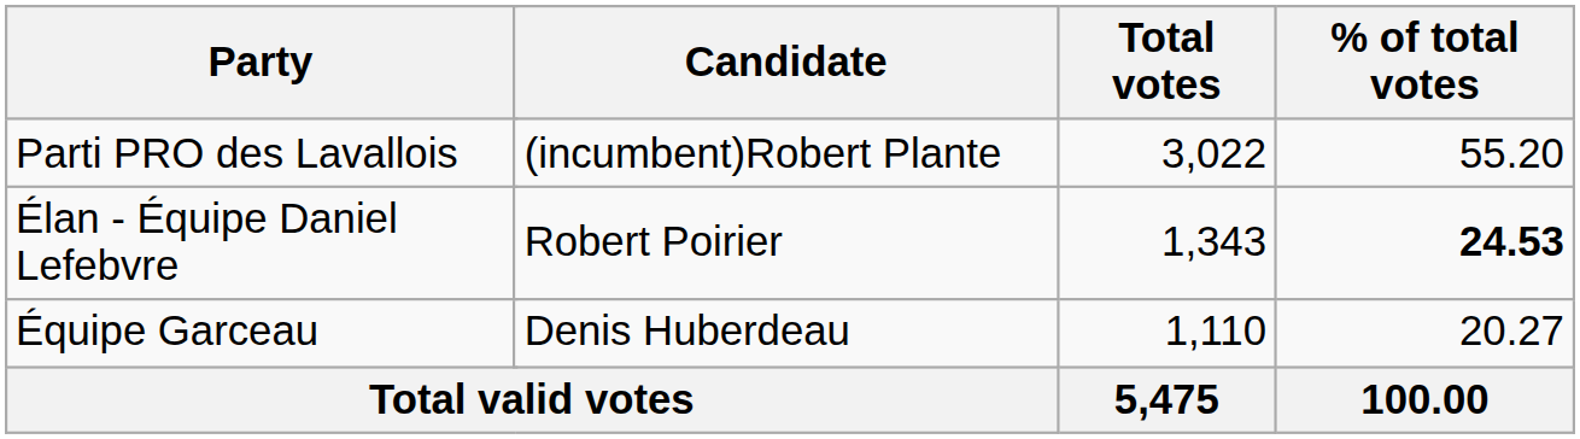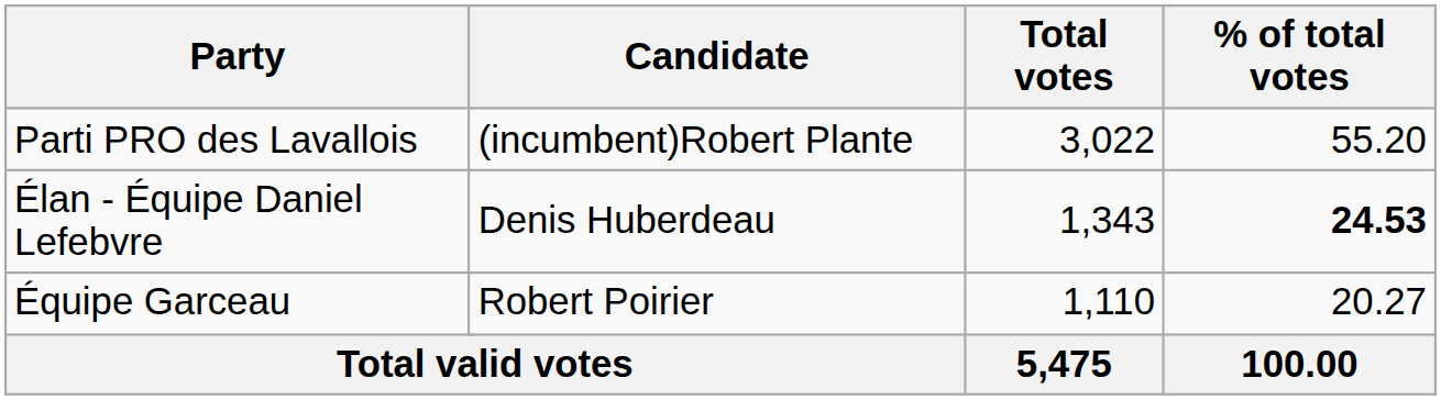Élan - Équipe Daniel Lefebvre | Candidate: Robert Poirier -> Denis Huberdeau
Équipe Garceau | Candidate: Denis Huberdeau -> Robert Poirier
